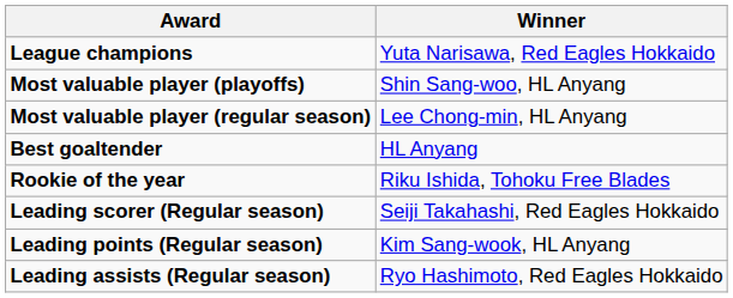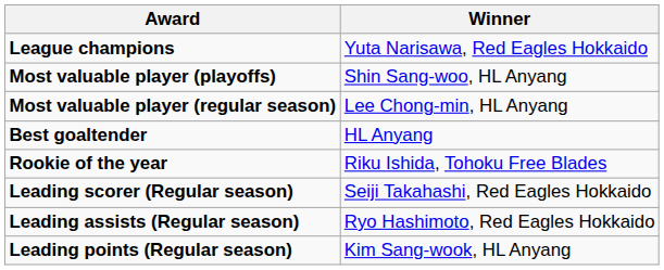rows swapped: Leading assists (Regular season) <-> Leading points (Regular season)
